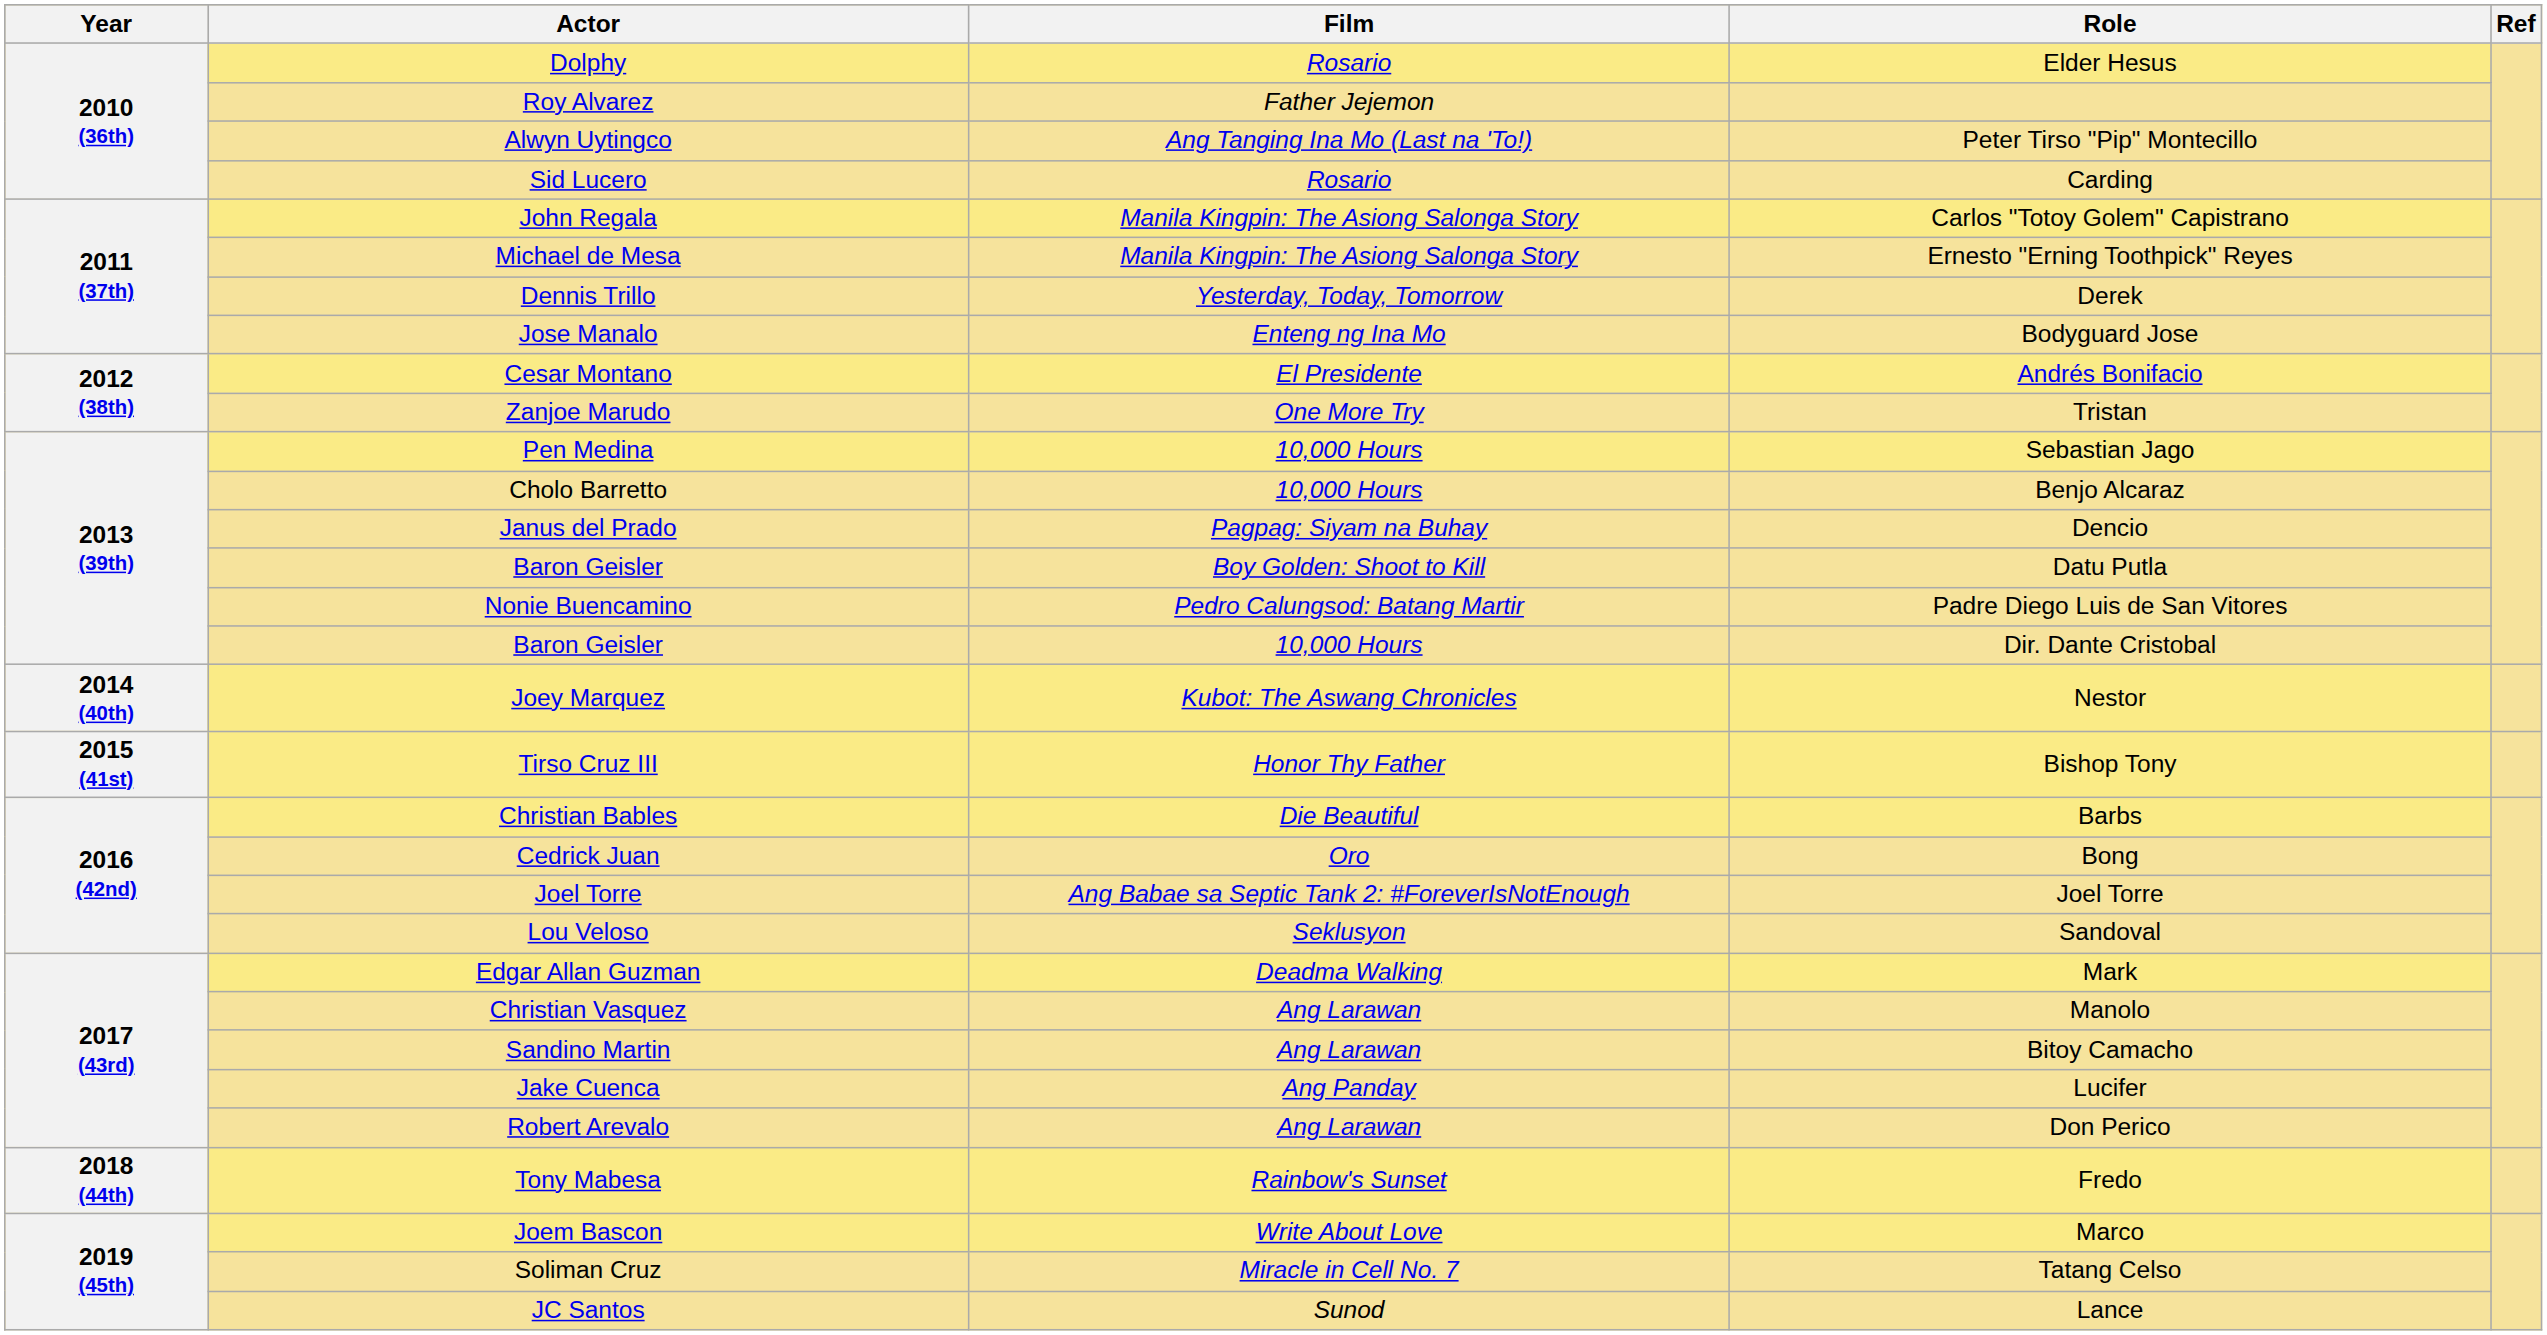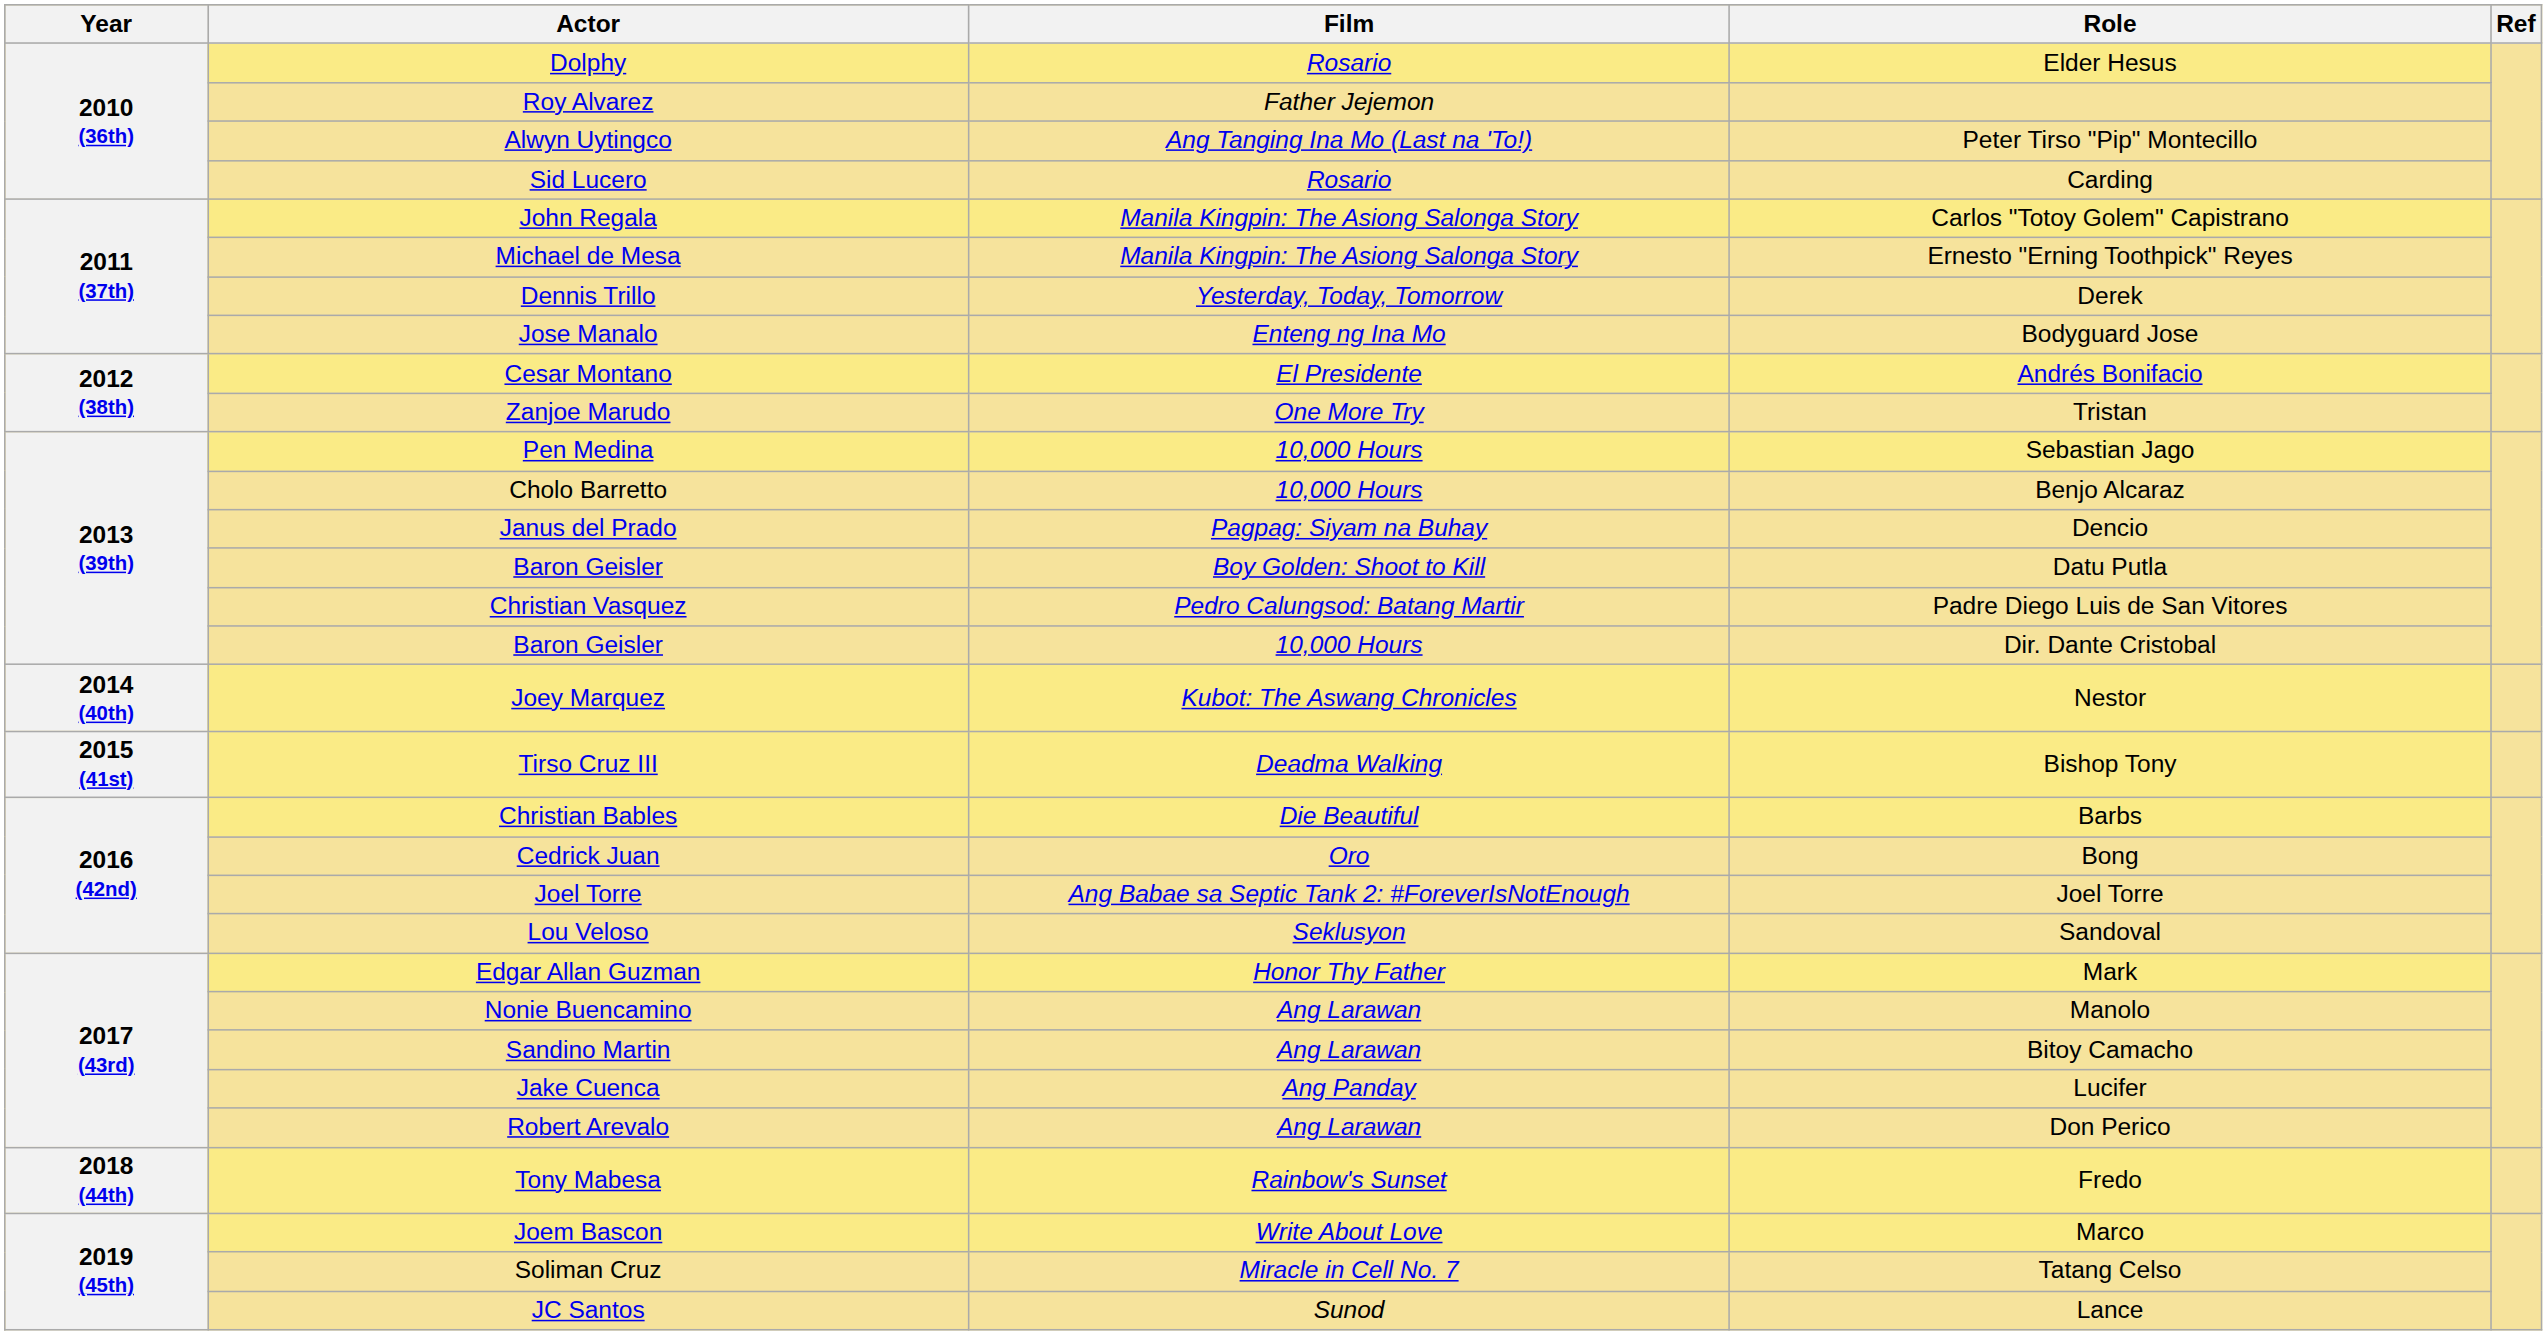Padre Diego Luis de San Vitores | Actor: Nonie Buencamino -> Christian Vasquez
Bishop Tony | Film: Honor Thy Father -> Deadma Walking
Mark | Film: Deadma Walking -> Honor Thy Father
Manolo | Actor: Christian Vasquez -> Nonie Buencamino
